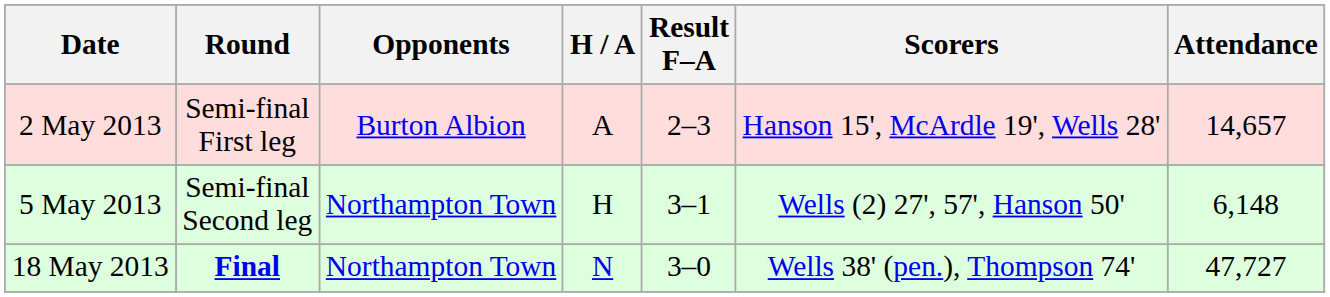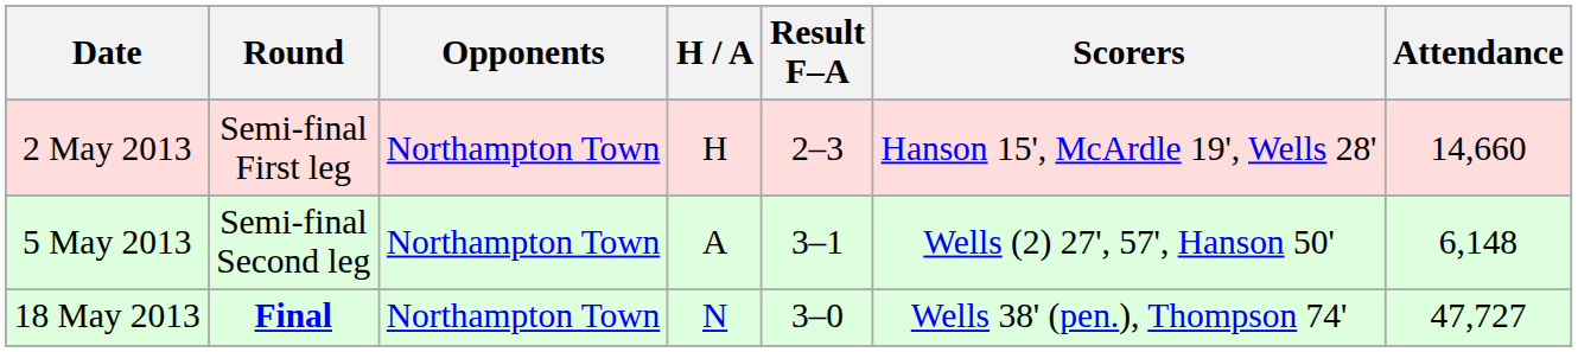2 May 2013 | Opponents: Burton Albion -> Northampton Town
2 May 2013 | H / A: A -> H
2 May 2013 | Attendance: 14,657 -> 14,660
5 May 2013 | H / A: H -> A
